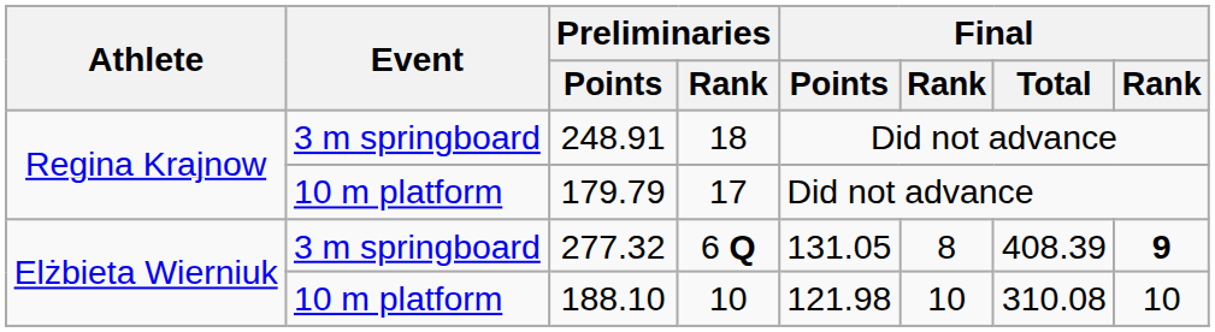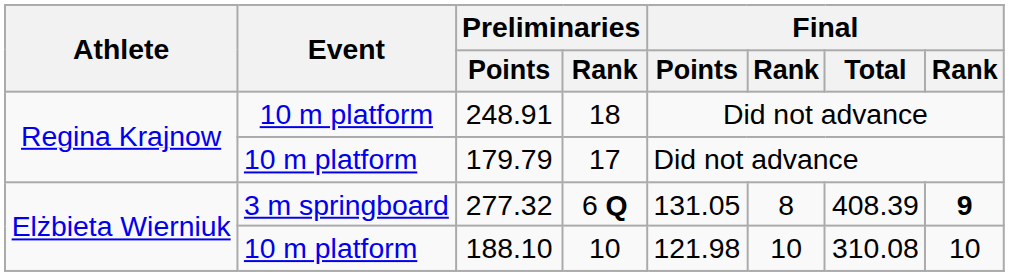248.91 | Event: 3 m springboard -> 10 m platform
